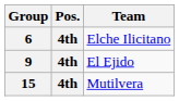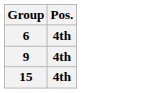- column: Team | Elche Ilicitano | El Ejido | Mutilvera
